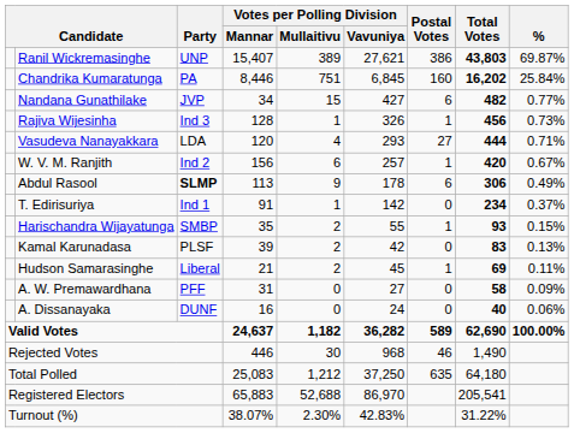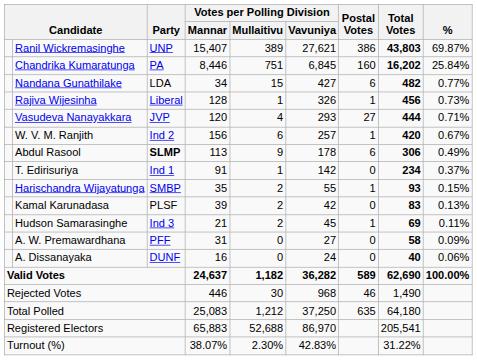Nandana Gunathilake | Party: JVP -> LDA
Rajiva Wijesinha | Party: Ind 3 -> Liberal
Vasudeva Nanayakkara | Party: LDA -> JVP
Hudson Samarasinghe | Party: Liberal -> Ind 3
